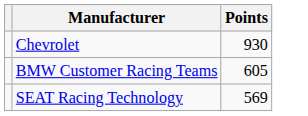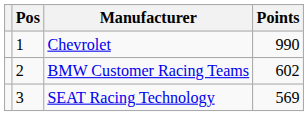+ column: Pos | 1 | 2 | 3
Chevrolet | Points: 930 -> 990
BMW Customer Racing Teams | Points: 605 -> 602
